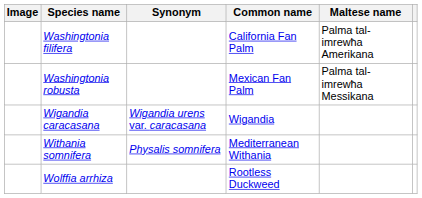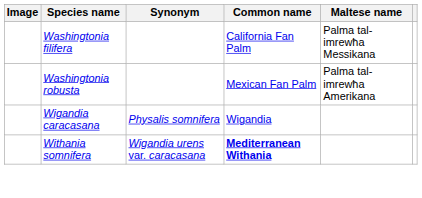Washingtonia filifera | Maltese name: Palma tal-imrewħa Amerikana -> Palma tal-imrewħa Messikana
Washingtonia robusta | Maltese name: Palma tal-imrewħa Messikana -> Palma tal-imrewħa Amerikana
Wigandia caracasana | Synonym: Wigandia urens var. caracasana -> Physalis somnifera
Withania somnifera | Synonym: Physalis somnifera -> Wigandia urens var. caracasana
Withania somnifera | Common name: normal -> bold
- row: Wolffia arrhiza | Rootless Duckweed
